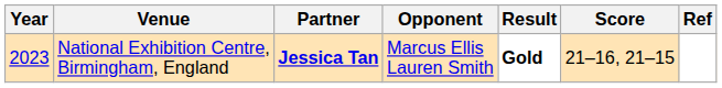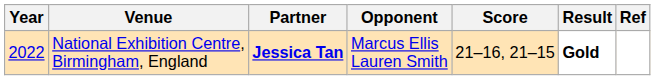columns swapped: Score <-> Result
National Exhibition Centre, Birmingham, England | Year: 2023 -> 2022
